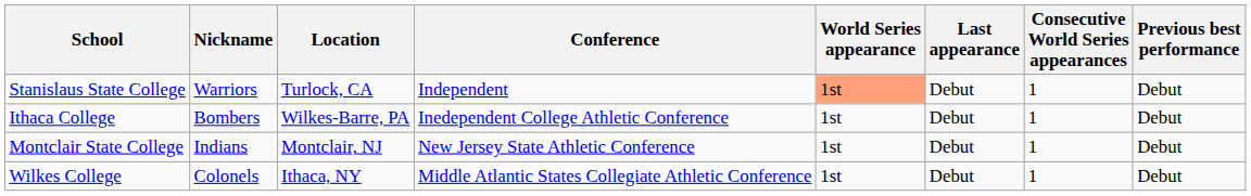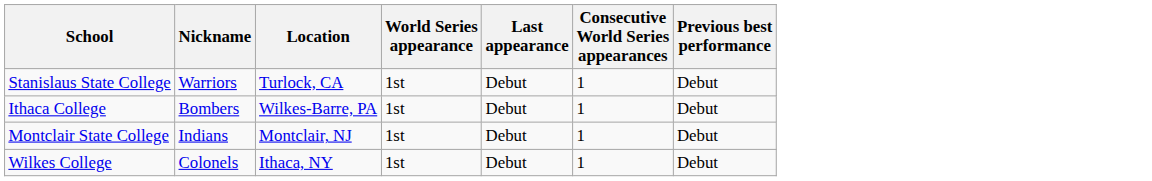- column: Conference | Independent | Inedependent College Athletic Conference | New Jersey State Athletic Conference | Middle Atlantic States Collegiate Athletic Conference
Stanislaus State College | World Series appearance: lightsalmon background -> no background
